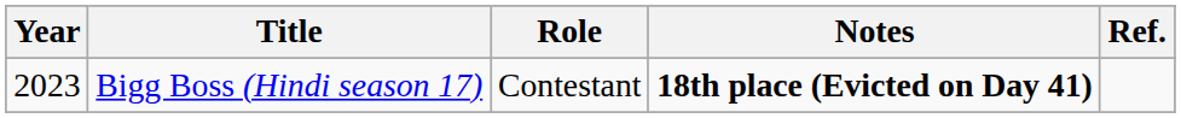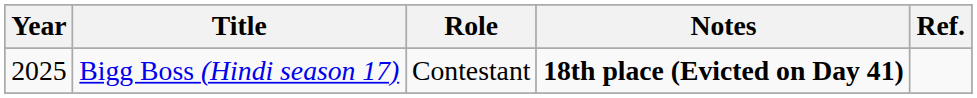Bigg Boss (Hindi season 17) | Year: 2023 -> 2025
